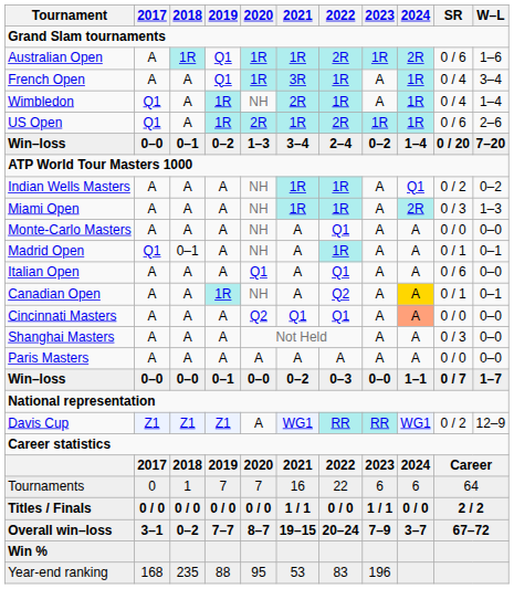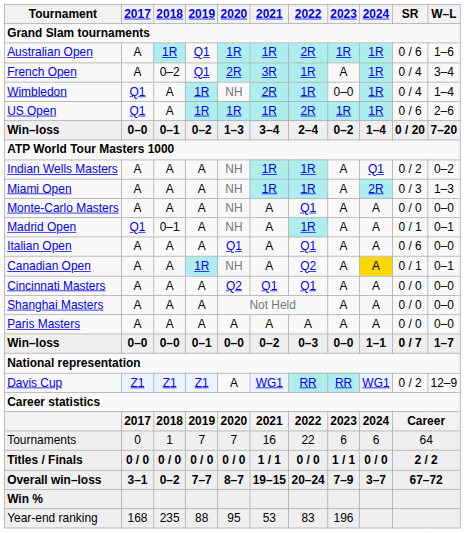Australian Open | 2024: 2R -> 1R
French Open | 2018: A -> 0–2
French Open | 2020: 1R -> 2R
Wimbledon | 2023: A -> 0–0
US Open | 2020: 2R -> 1R
Cincinnati Masters | 2024: lightsalmon background -> no background
Shanghai Masters | SR: 0 / 3 -> 0 / 0
